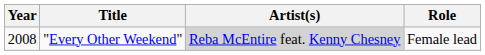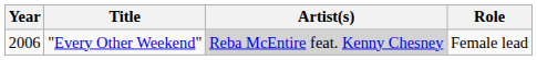"Every Other Weekend" | Year: 2008 -> 2006
